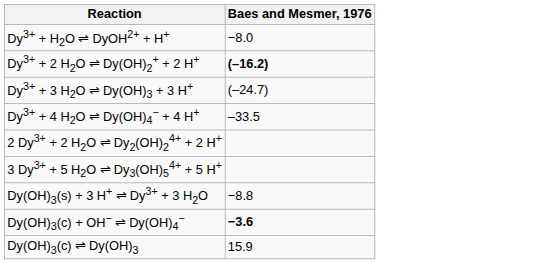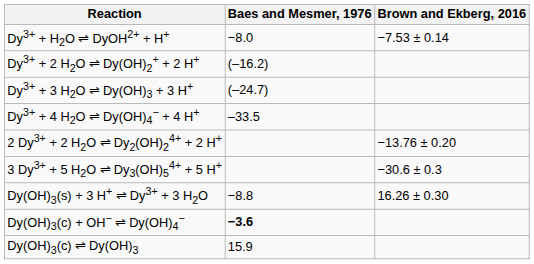+ column: Brown and Ekberg, 2016 | −7.53 ± 0.14 | −13.76 ± 0.20 | −30.6 ± 0.3 | 16.26 ± 0.30
Dy3+ + 2 H2O ⇌ Dy(OH)2+ + 2 H+ | Baes and Mesmer, 1976: bold -> normal
